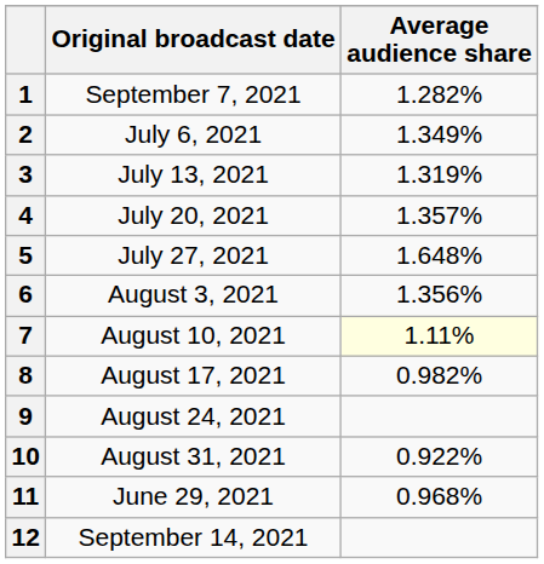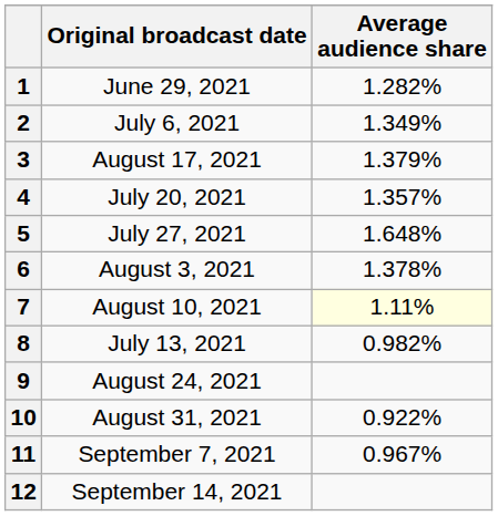1 | Original broadcast date: September 7, 2021 -> June 29, 2021
3 | Original broadcast date: July 13, 2021 -> August 17, 2021
3 | Average audience share: 1.319% -> 1.379%
6 | Average audience share: 1.356% -> 1.378%
8 | Original broadcast date: August 17, 2021 -> July 13, 2021
11 | Original broadcast date: June 29, 2021 -> September 7, 2021
11 | Average audience share: 0.968% -> 0.967%
